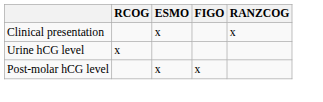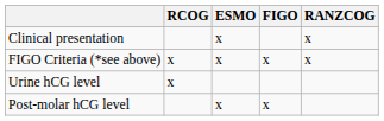+ row: FIGO Criteria (*see above) | x | x | x | x
